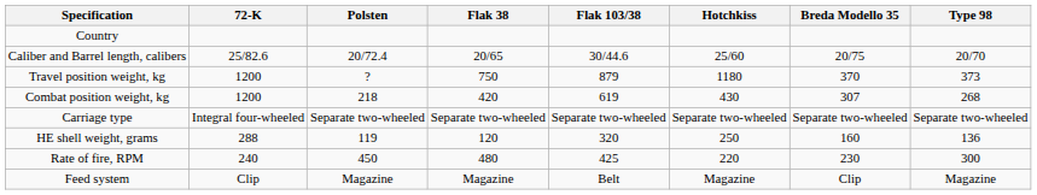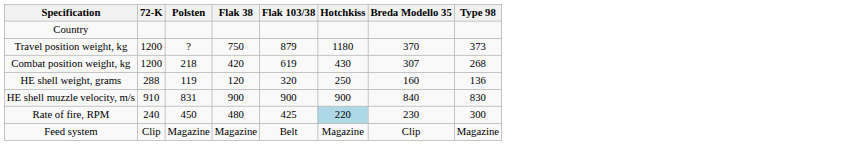- row: Caliber and Barrel length, calibers | 25/82.6 | 20/72.4 | 20/65 | 30/44.6 | 25/60 | 20/75 | 20/70
- row: Carriage type | Integral four-wheeled | Separate two-wheeled | Separate two-wheeled | Separate two-wheeled | Separate two-wheeled | Separate two-wheeled | Separate two-wheeled
+ row: HE shell muzzle velocity, m/s | 910 | 831 | 900 | 900 | 900 | 840 | 830
Rate of fire, RPM | Hotchkiss: no background -> lightblue background
